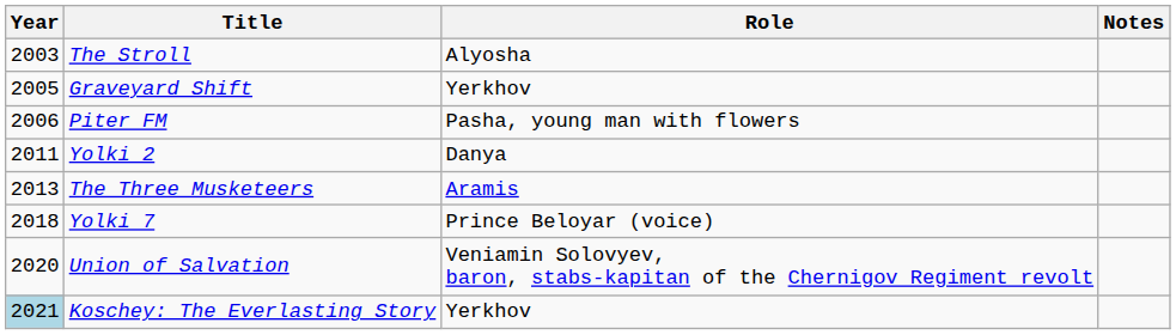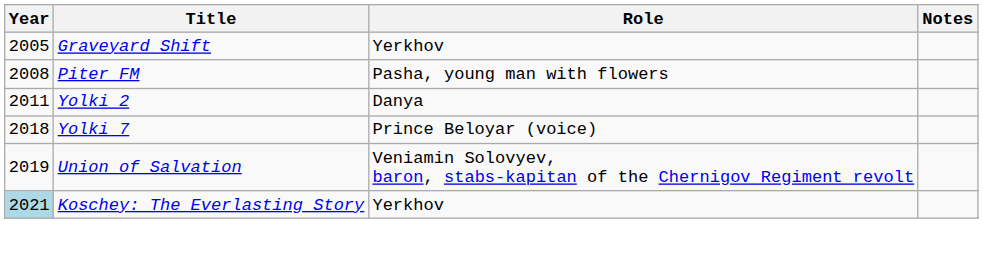- row: 2003 | The Stroll | Alyosha
Piter FM | Year: 2006 -> 2008
- row: 2013 | The Three Musketeers | Aramis
Union of Salvation | Year: 2020 -> 2019
